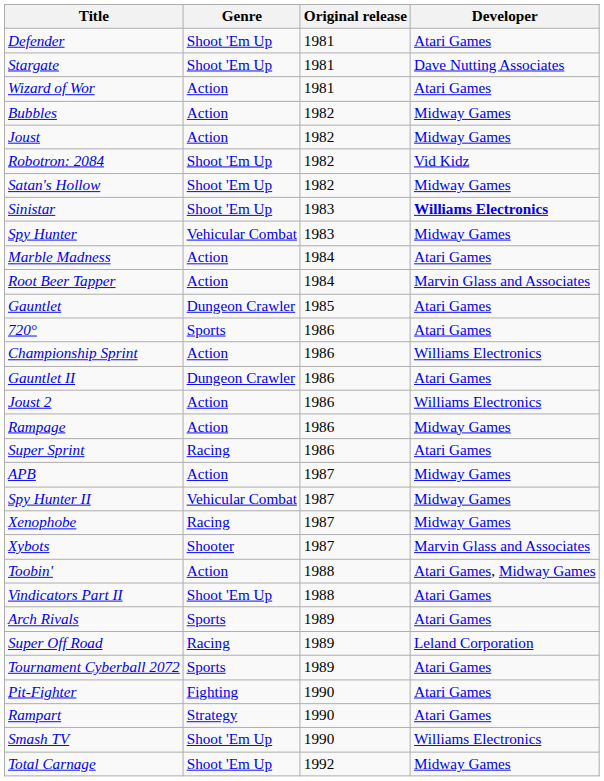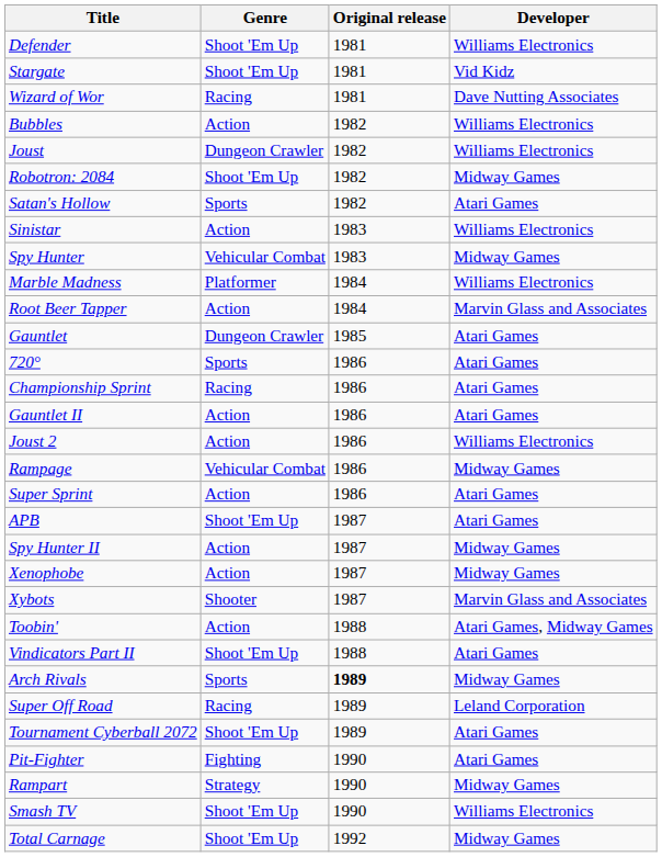Defender | Developer: Atari Games -> Williams Electronics
Stargate | Developer: Dave Nutting Associates -> Vid Kidz
Wizard of Wor | Genre: Action -> Racing
Wizard of Wor | Developer: Atari Games -> Dave Nutting Associates
Bubbles | Developer: Midway Games -> Williams Electronics
Joust | Genre: Action -> Dungeon Crawler
Joust | Developer: Midway Games -> Williams Electronics
Robotron: 2084 | Developer: Vid Kidz -> Midway Games
Satan's Hollow | Genre: Shoot 'Em Up -> Sports
Satan's Hollow | Developer: Midway Games -> Atari Games
Sinistar | Genre: Shoot 'Em Up -> Action
Sinistar | Developer: bold -> normal
Marble Madness | Genre: Action -> Platformer
Marble Madness | Developer: Atari Games -> Williams Electronics
Championship Sprint | Genre: Action -> Racing
Championship Sprint | Developer: Williams Electronics -> Atari Games
Gauntlet II | Genre: Dungeon Crawler -> Action
Rampage | Genre: Action -> Vehicular Combat
Super Sprint | Genre: Racing -> Action
APB | Genre: Action -> Shoot 'Em Up
APB | Developer: Midway Games -> Atari Games
Spy Hunter II | Genre: Vehicular Combat -> Action
Xenophobe | Genre: Racing -> Action
Arch Rivals | Original release: normal -> bold
Arch Rivals | Developer: Atari Games -> Midway Games
Tournament Cyberball 2072 | Genre: Sports -> Shoot 'Em Up
Rampart | Developer: Atari Games -> Midway Games
